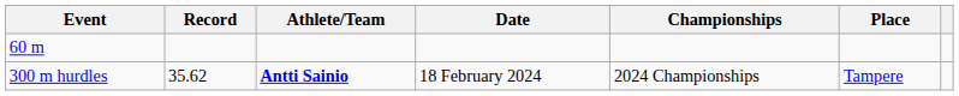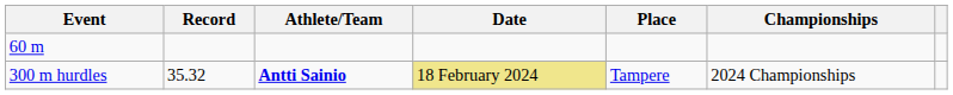columns swapped: Championships <-> Place
300 m hurdles | Record: 35.62 -> 35.32
300 m hurdles | Date: no background -> khaki background
